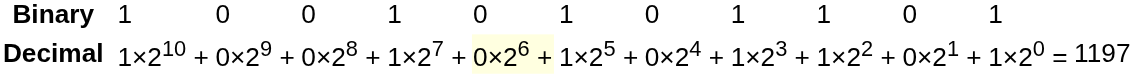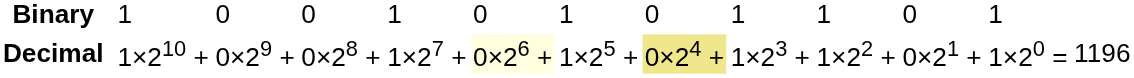Decimal | column 8: no background -> khaki background
Decimal | column 13: 1197 -> 1196
